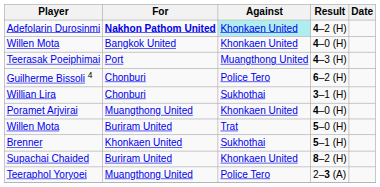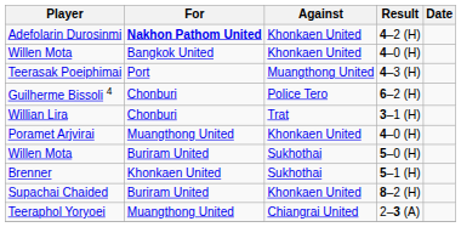Adefolarin Durosinmi | Against: paleturquoise background -> no background
Willian Lira | Against: Sukhothai -> Trat
Willen Mota / 5–0 (H) | Against: Trat -> Sukhothai
Teeraphol Yoryoei | Against: Police Tero -> Chiangrai United
